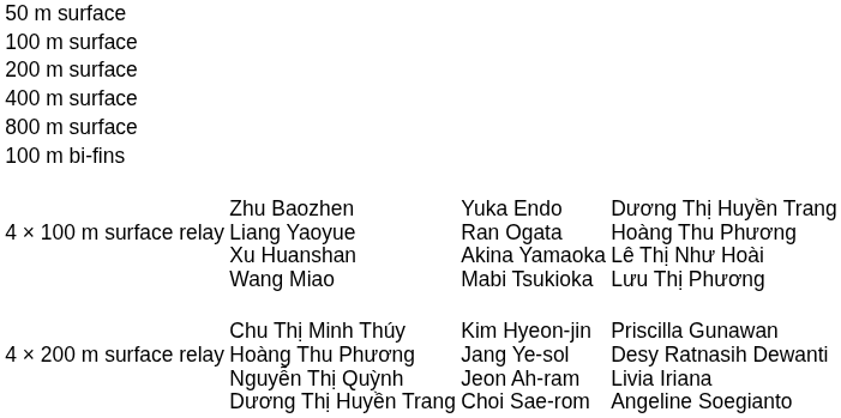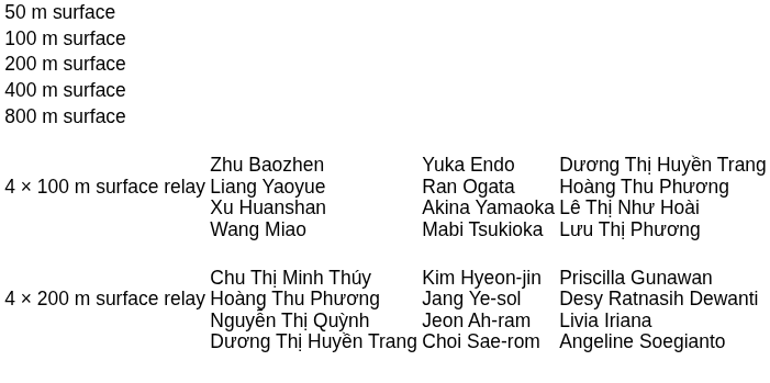- row: 100 m bi-fins
